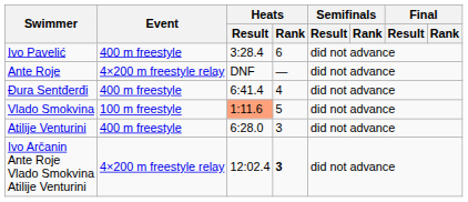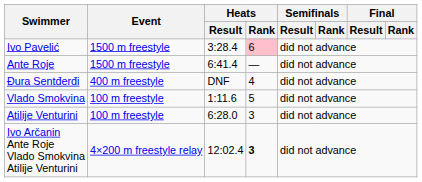Ivo Pavelić | Event: 400 m freestyle -> 1500 m freestyle
Ivo Pavelić | Heats / Rank: no background -> pink background
Ante Roje | Event: 4×200 m freestyle relay -> 1500 m freestyle
Ante Roje | Heats / Result: DNF -> 6:41.4
Đura Sentđerđi | Heats / Result: 6:41.4 -> DNF
Vlado Smokvina | Heats / Result: lightsalmon background -> no background
Atilije Venturini | Event: 400 m freestyle -> 100 m freestyle
